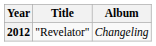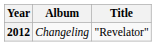columns swapped: Title <-> Album
